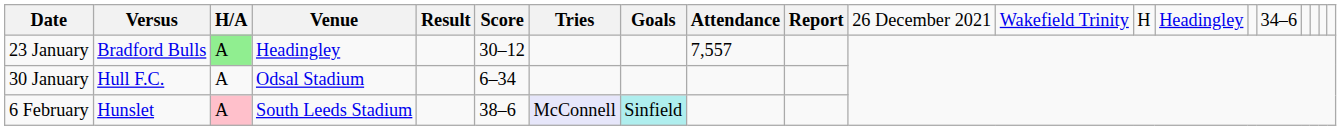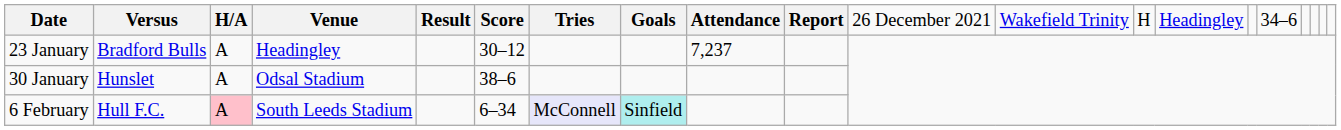23 January | column 3: lightgreen background -> no background
23 January | column 9: 7,557 -> 7,237
30 January | column 2: Hull F.C. -> Hunslet
30 January | column 6: 6–34 -> 38–6
6 February | column 2: Hunslet -> Hull F.C.
6 February | column 6: 38–6 -> 6–34
